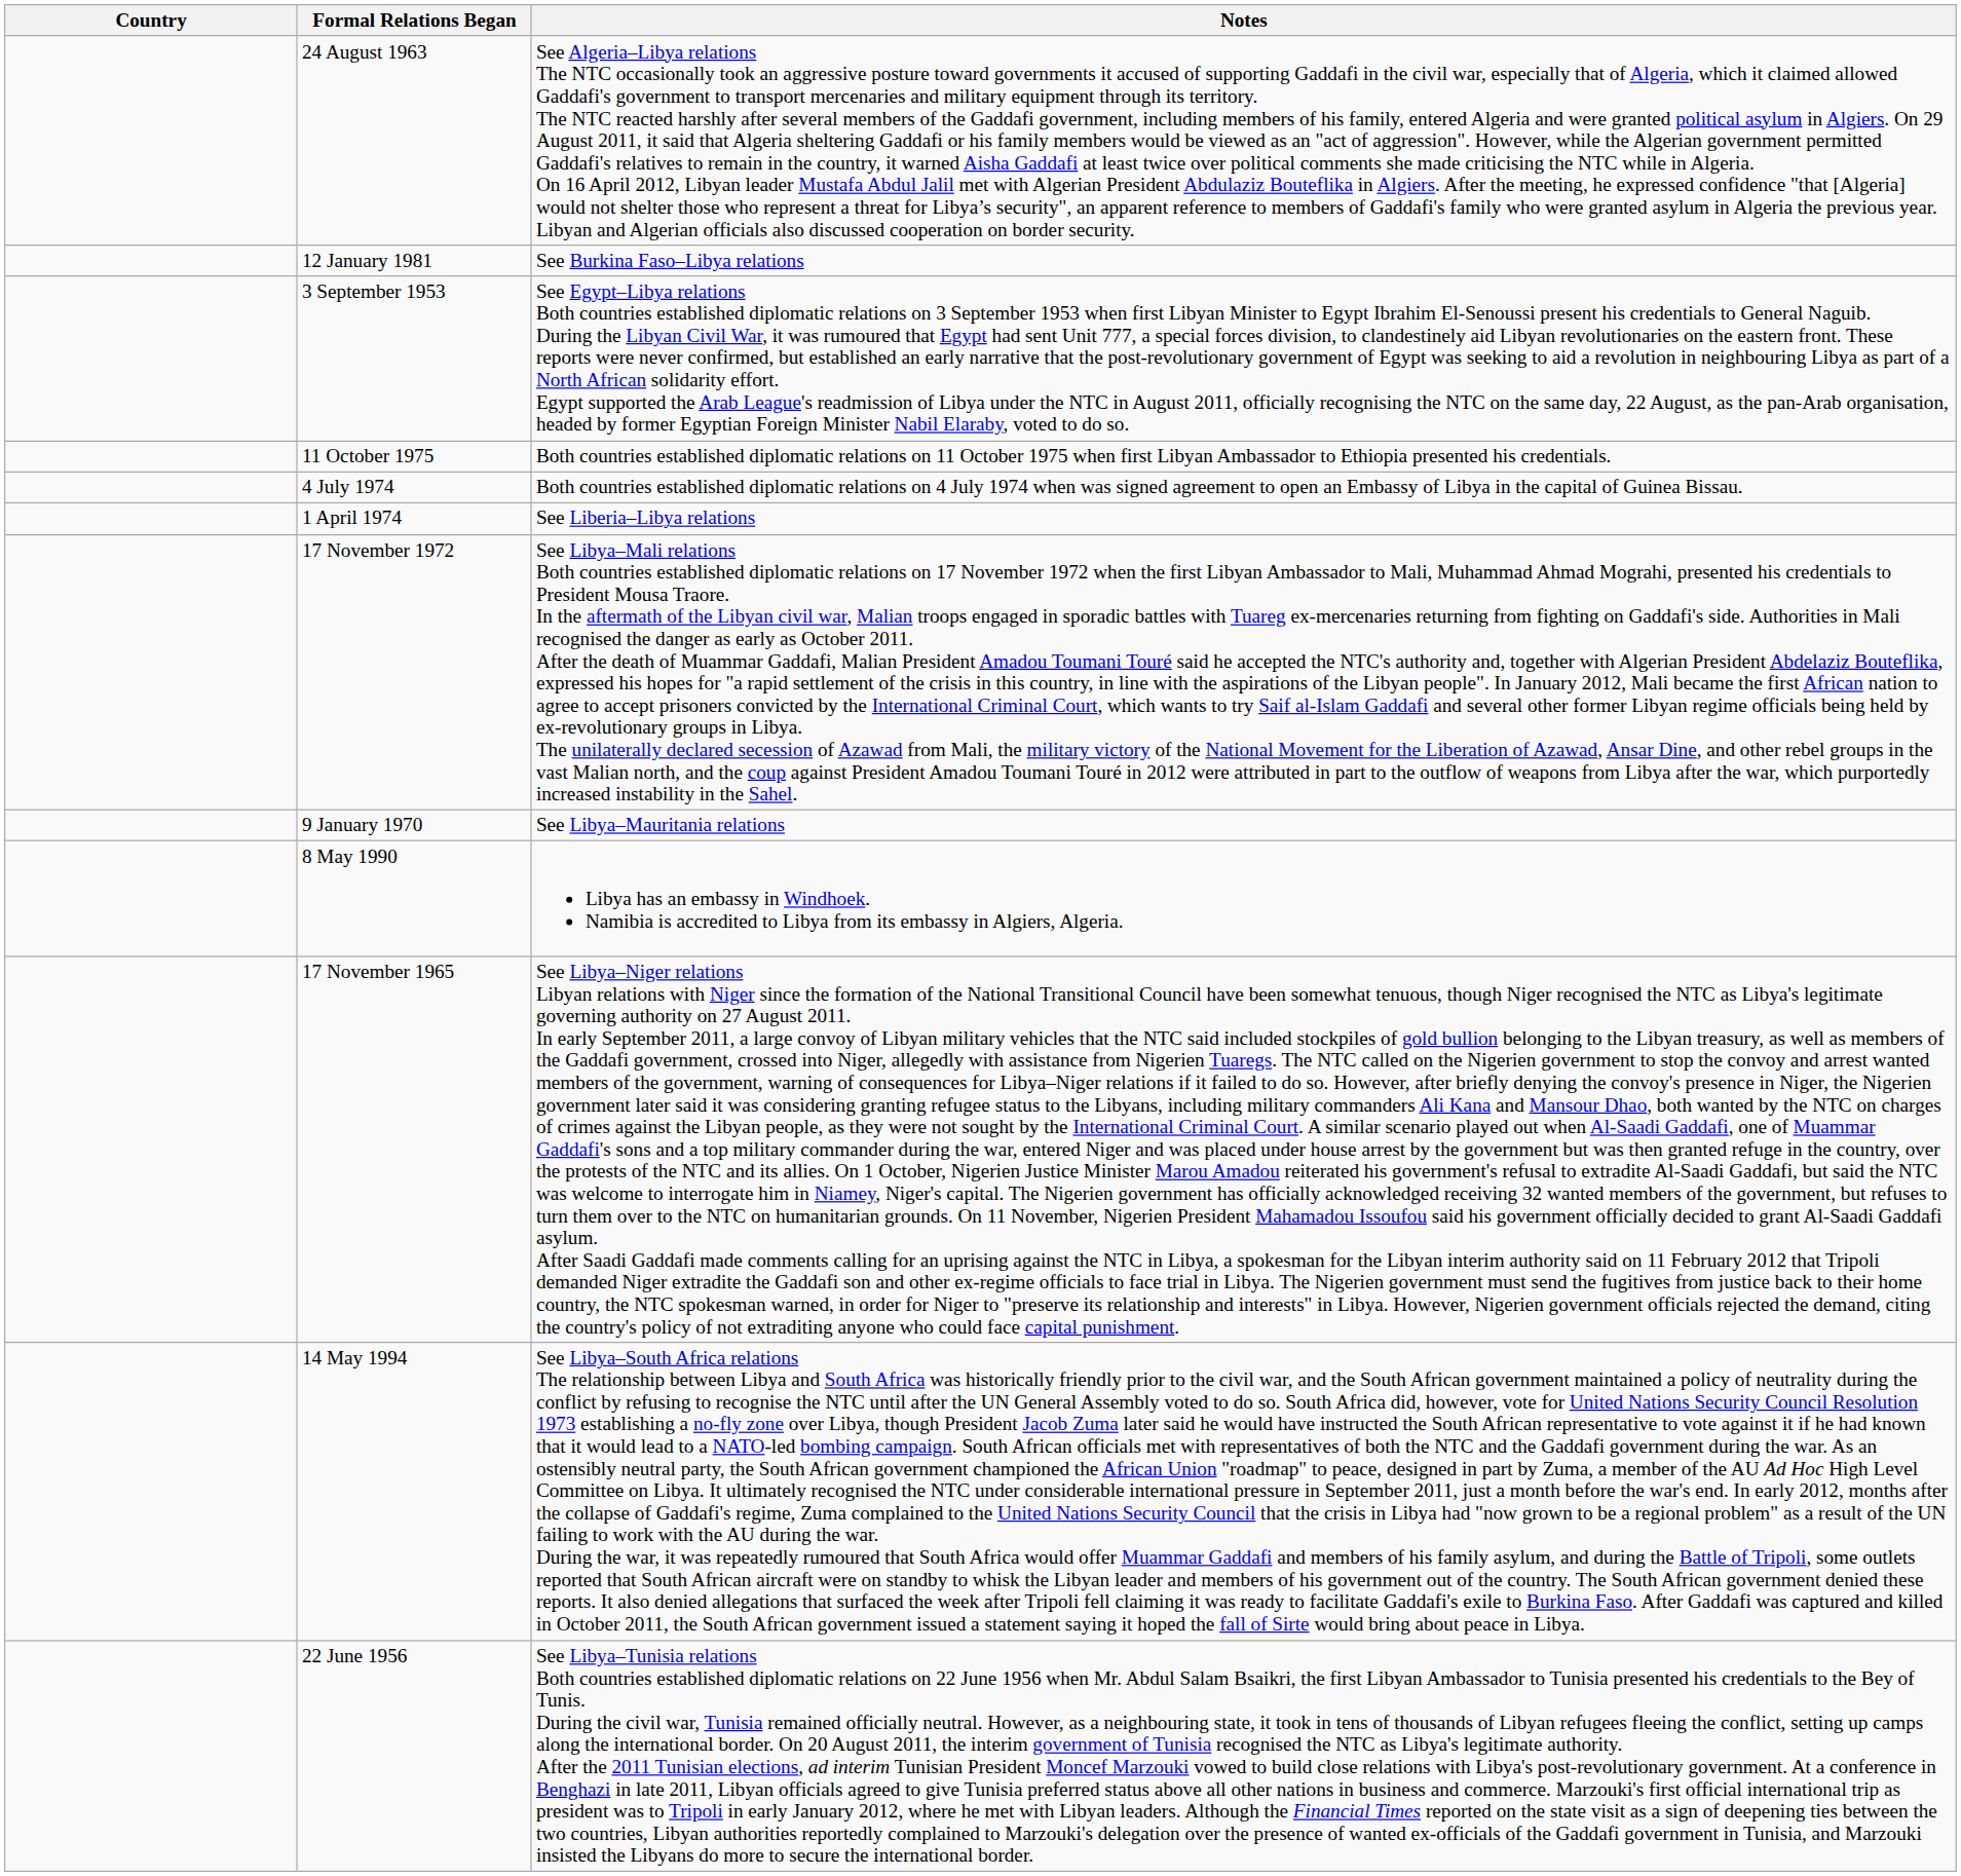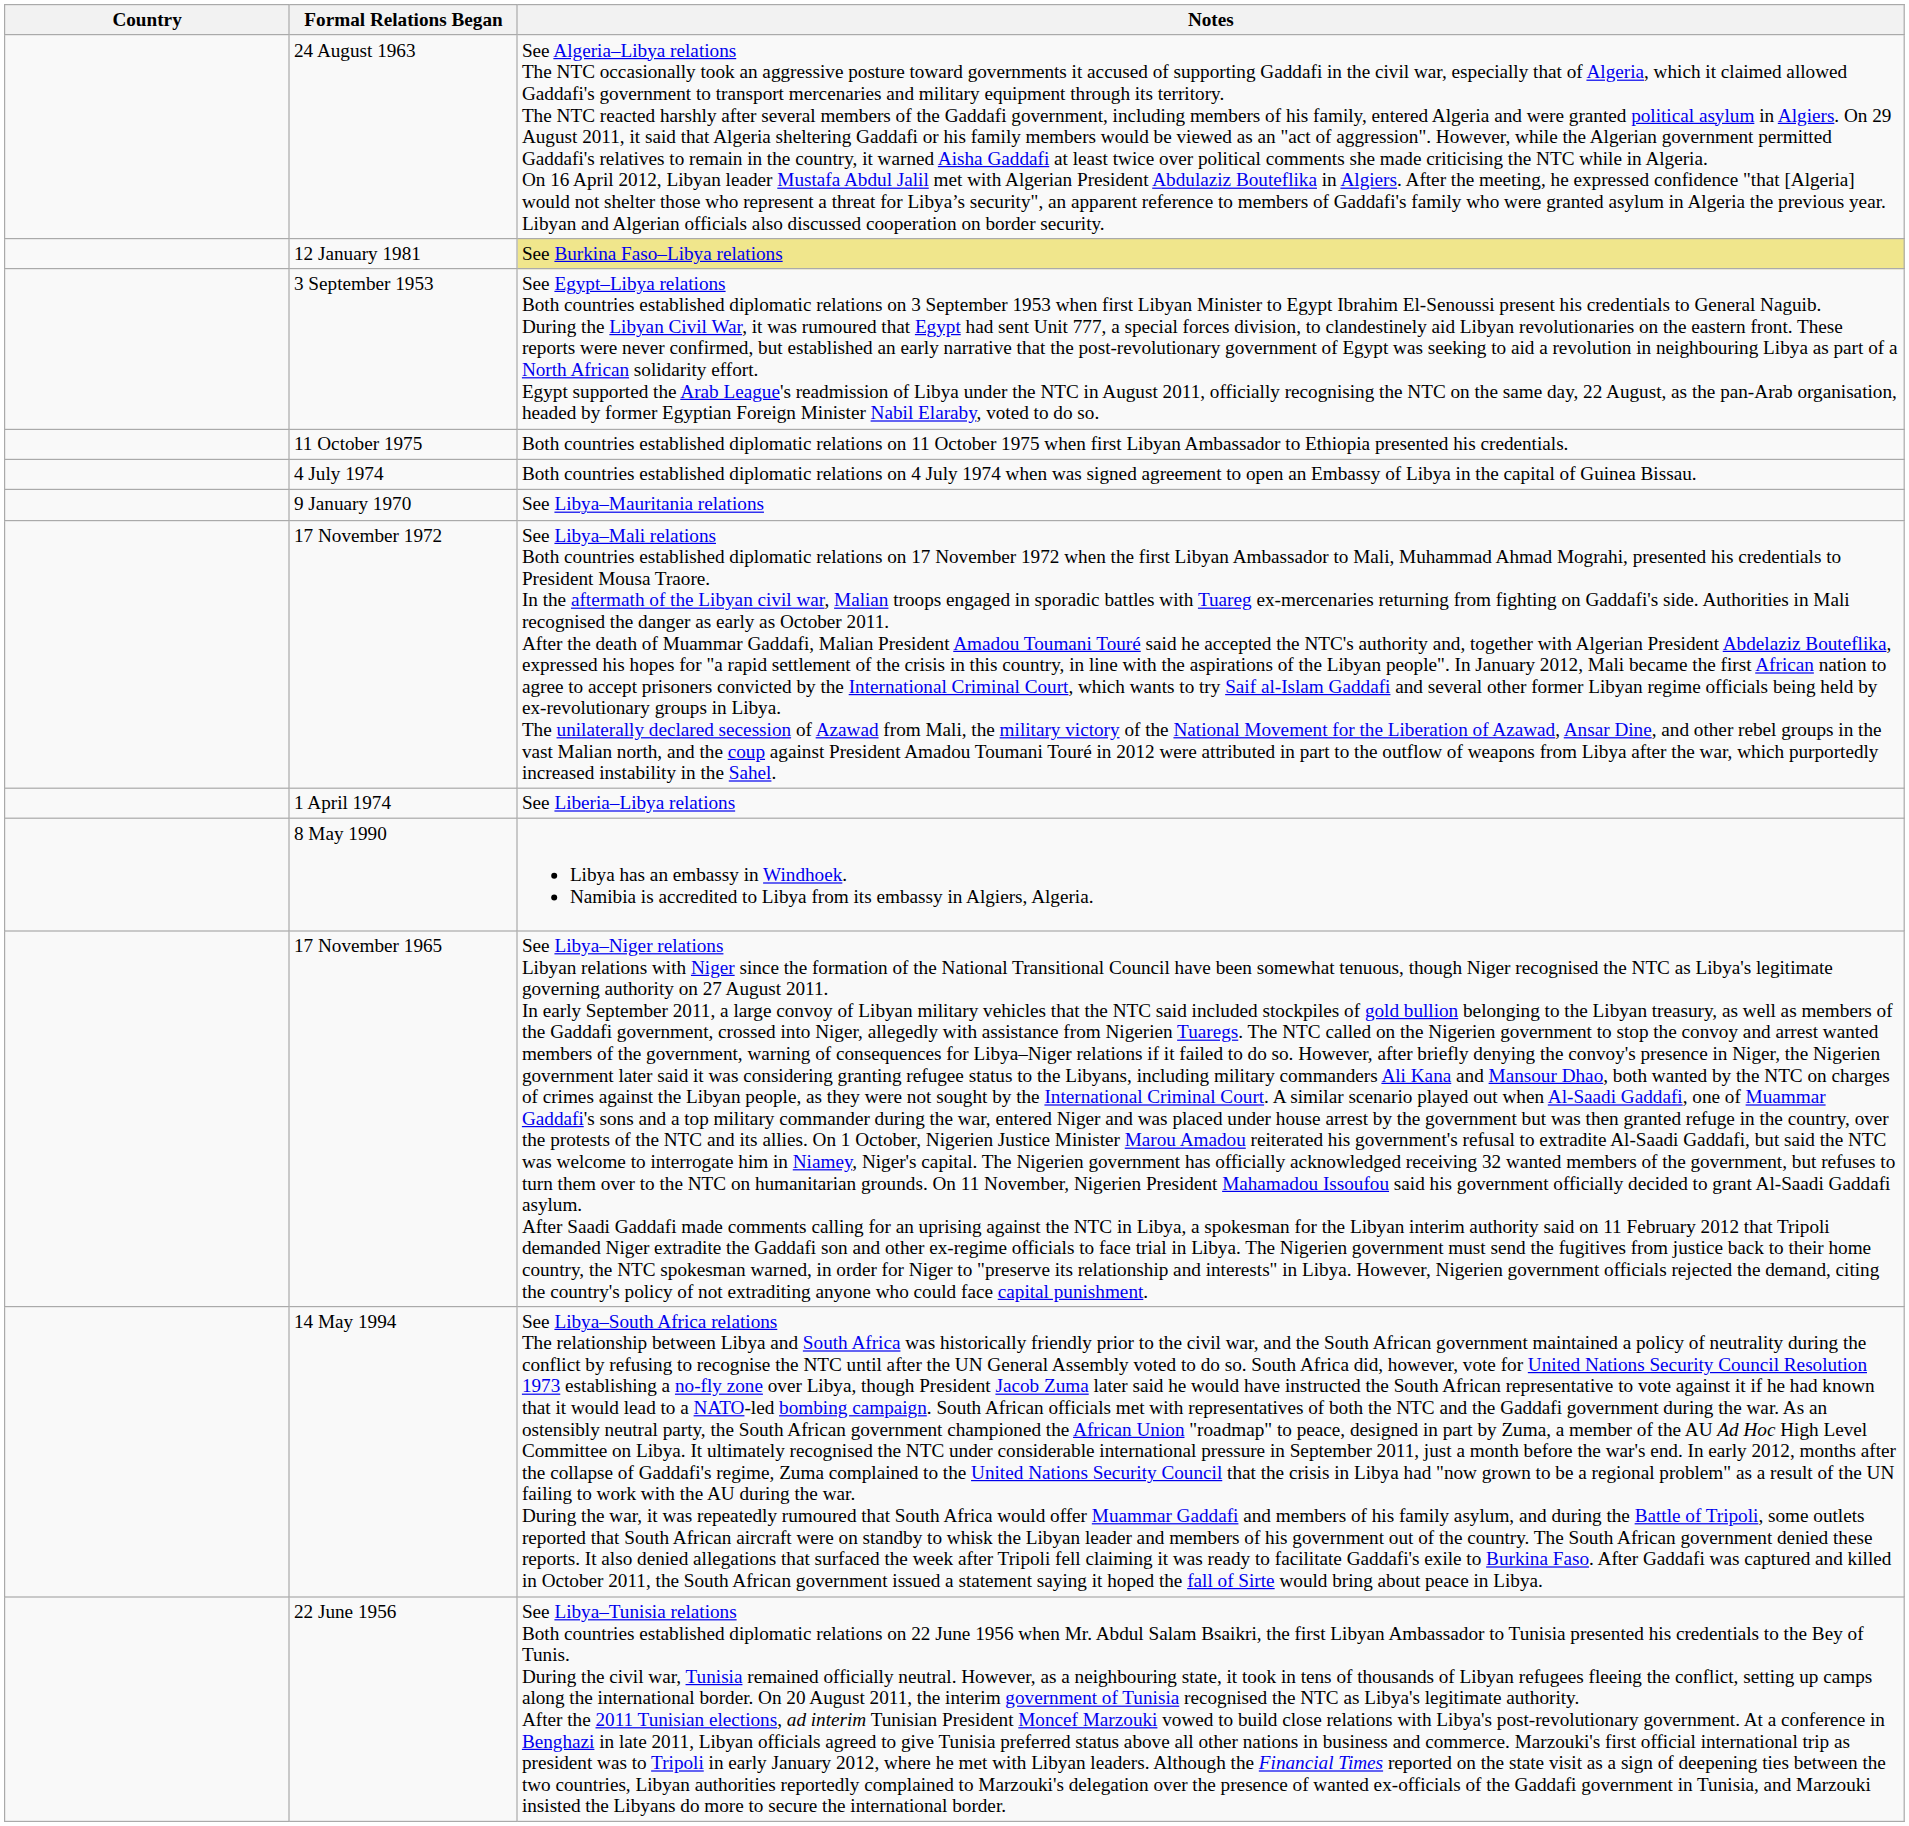12 January 1981 | Notes: no background -> khaki background
rows swapped: 1 April 1974 <-> 9 January 1970
